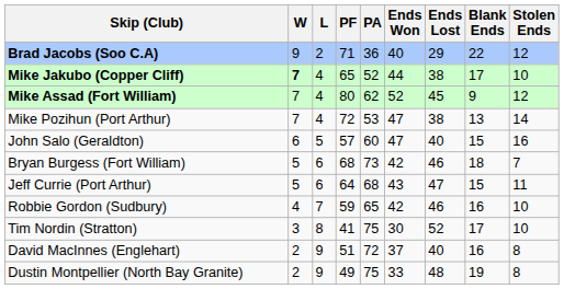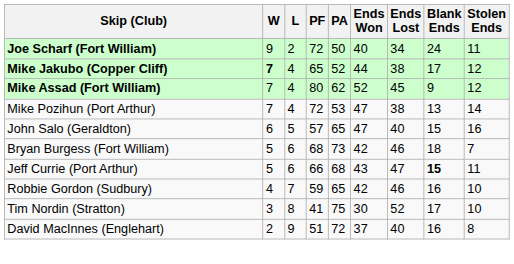+ row: Joe Scharf (Fort William) | 9 | 2 | 72 | 50 | 40 | 34 | 24 | 11
- row: Brad Jacobs (Soo C.A) | 9 | 2 | 71 | 36 | 40 | 29 | 22 | 12
Mike Jakubo (Copper Cliff) | Stolen Ends: 10 -> 12
John Salo (Geraldton) | PA: 60 -> 65
Jeff Currie (Port Arthur) | PF: 64 -> 66
Jeff Currie (Port Arthur) | Blank Ends: normal -> bold
- row: Dustin Montpellier (North Bay Granite) | 2 | 9 | 49 | 75 | 33 | 48 | 19 | 8
